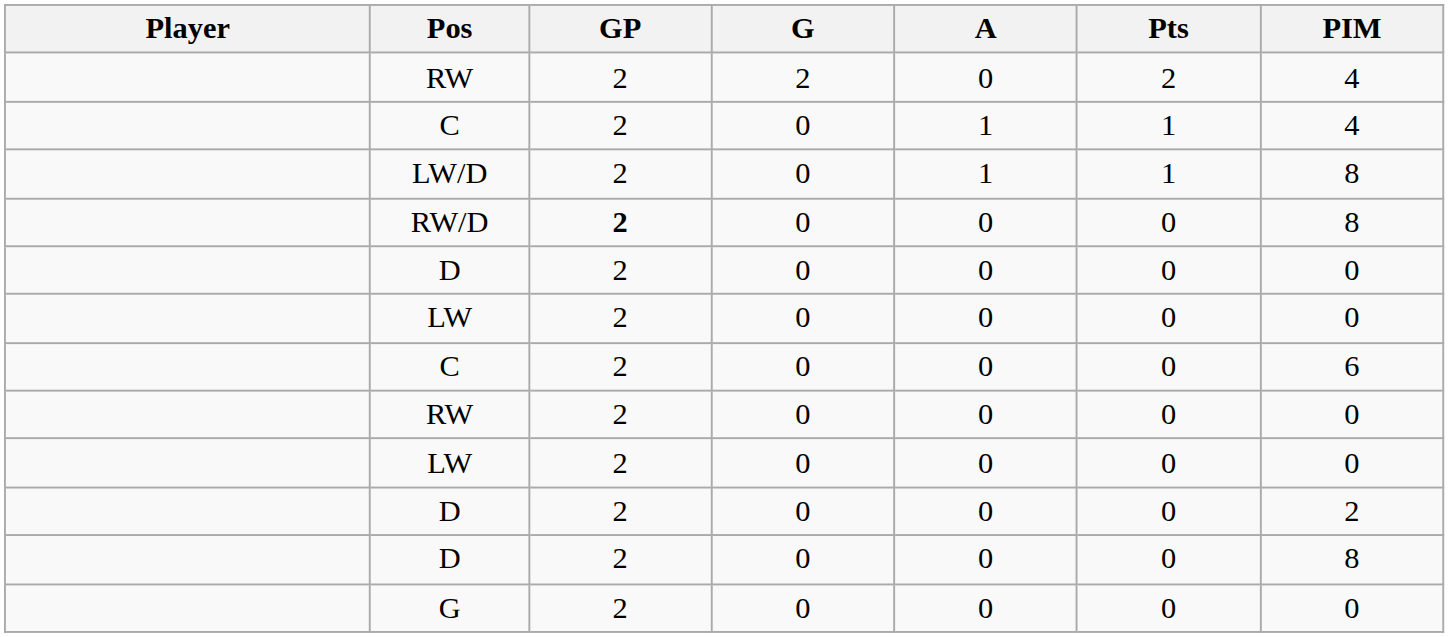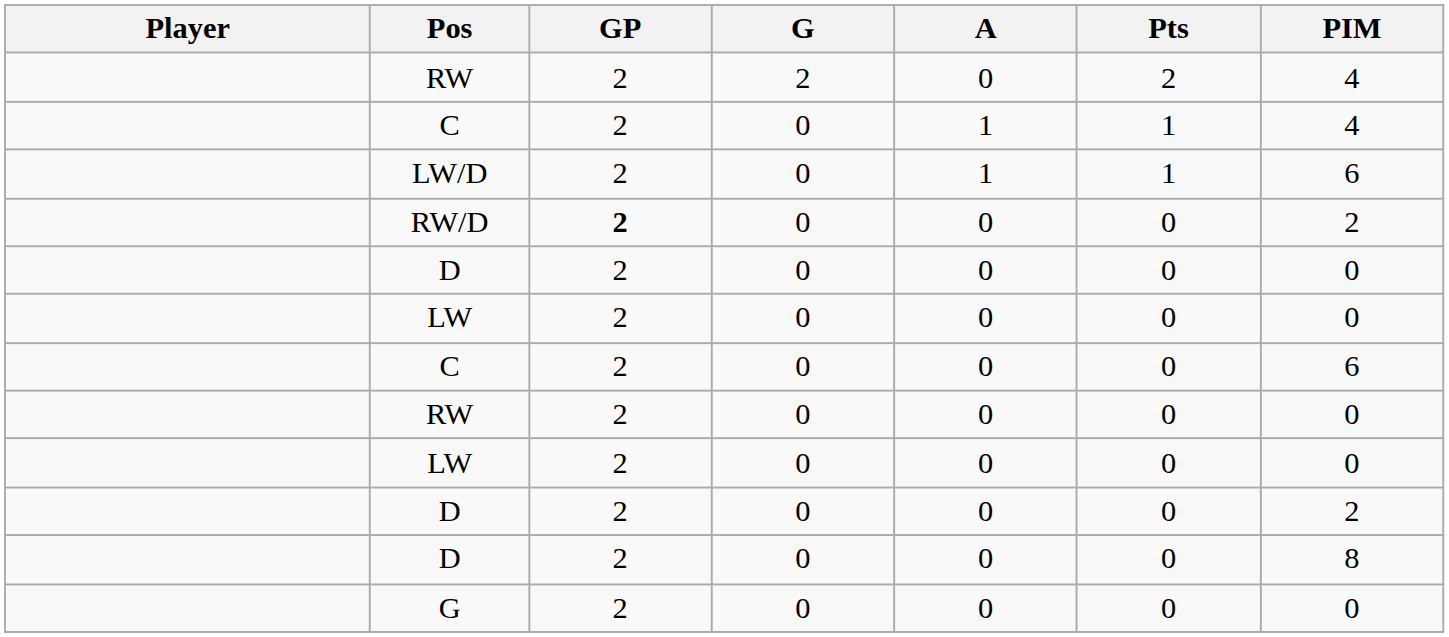LW/D | PIM: 8 -> 6
RW/D | PIM: 8 -> 2
